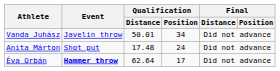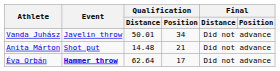Anita Márton | Qualification / Distance: 17.48 -> 14.48
Anita Márton | Qualification / Position: 24 -> 21
